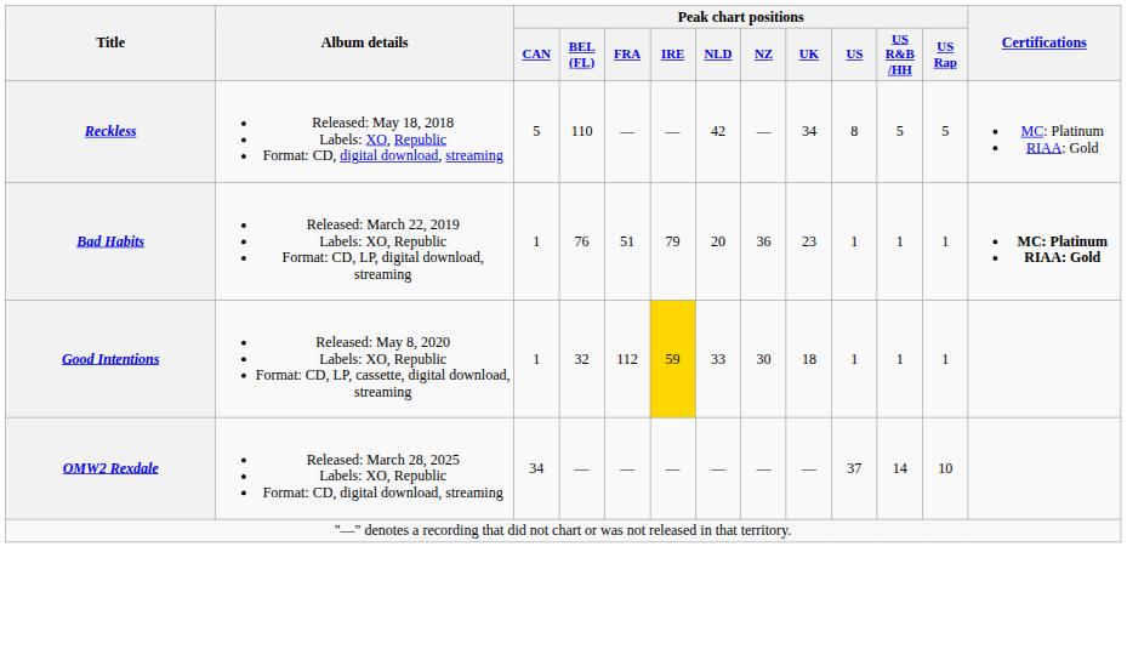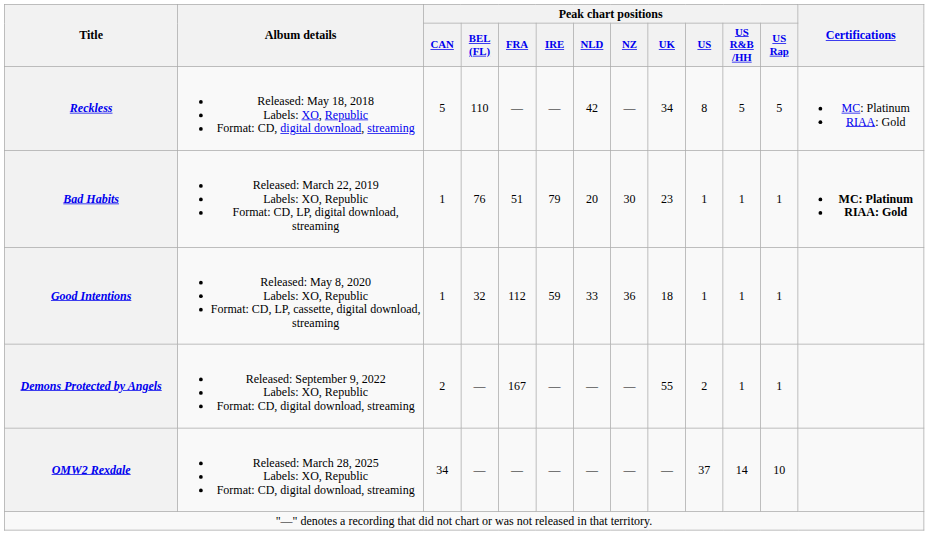Bad Habits | Peak chart positions / NZ: 36 -> 30
Good Intentions | Peak chart positions / IRE: gold background -> no background
Good Intentions | Peak chart positions / NZ: 30 -> 36
+ row: Demons Protected by Angels | Released: September 9, 2022 Labels: XO, Republic Format: CD, digital download, streaming | 2 | — | 167 | — | — | — | 55 | 2 | 1 | 1
